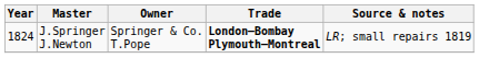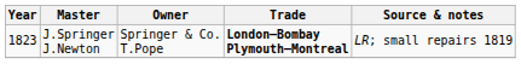J.Springer J.Newton | Year: 1824 -> 1823
